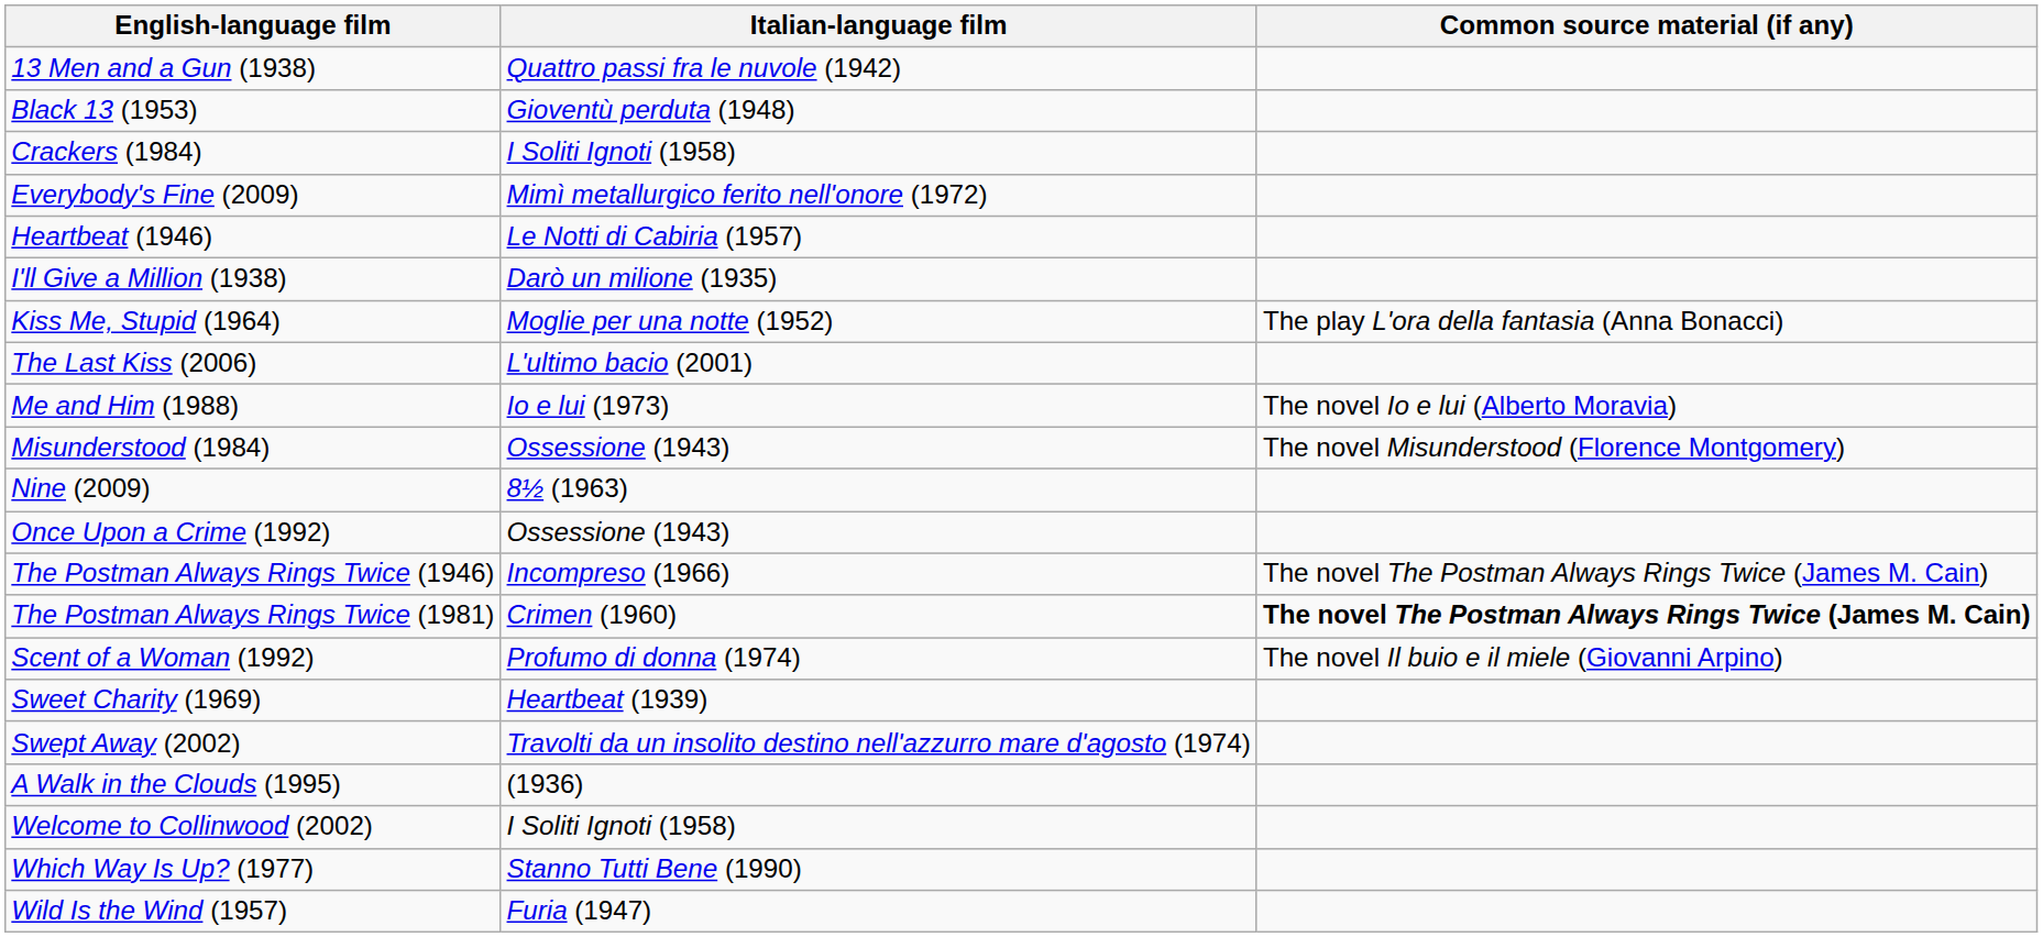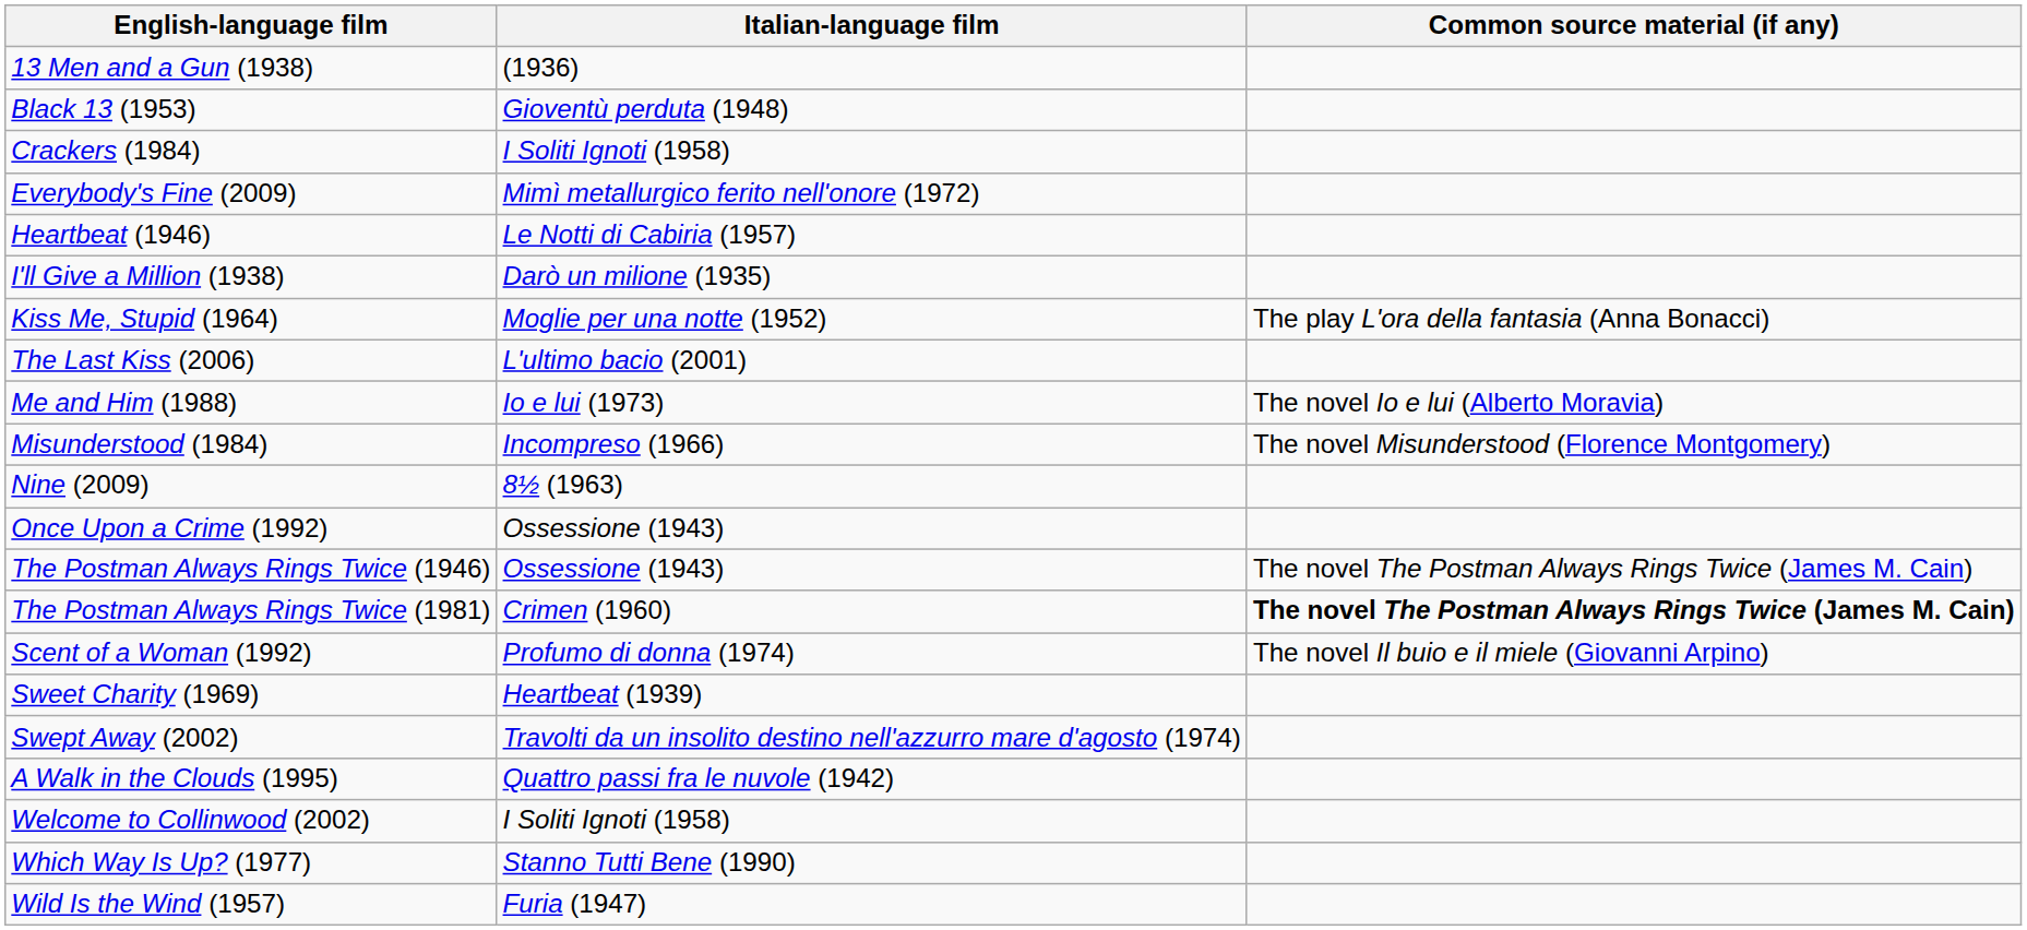13 Men and a Gun (1938) | Italian-language film: Quattro passi fra le nuvole (1942) -> (1936)
Misunderstood (1984) | Italian-language film: Ossessione (1943) -> Incompreso (1966)
The Postman Always Rings Twice (1946) | Italian-language film: Incompreso (1966) -> Ossessione (1943)
A Walk in the Clouds (1995) | Italian-language film: (1936) -> Quattro passi fra le nuvole (1942)
